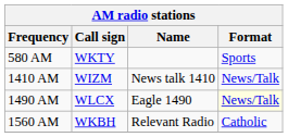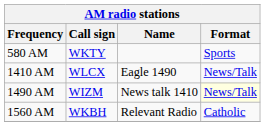1410 AM | Call sign: WIZM -> WLCX
1410 AM | Name: News talk 1410 -> Eagle 1490
1490 AM | Call sign: WLCX -> WIZM
1490 AM | Name: Eagle 1490 -> News talk 1410
